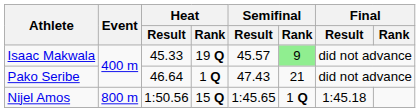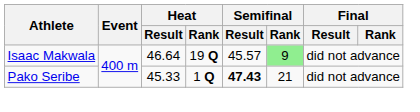Isaac Makwala | Heat / Result: 45.33 -> 46.64
Pako Seribe | Heat / Result: 46.64 -> 45.33
Pako Seribe | Semifinal / Result: normal -> bold
- row: Nijel Amos | 800 m | 1:50.56 | 15 Q | 1:45.65 | 1 Q | 1:45.18
